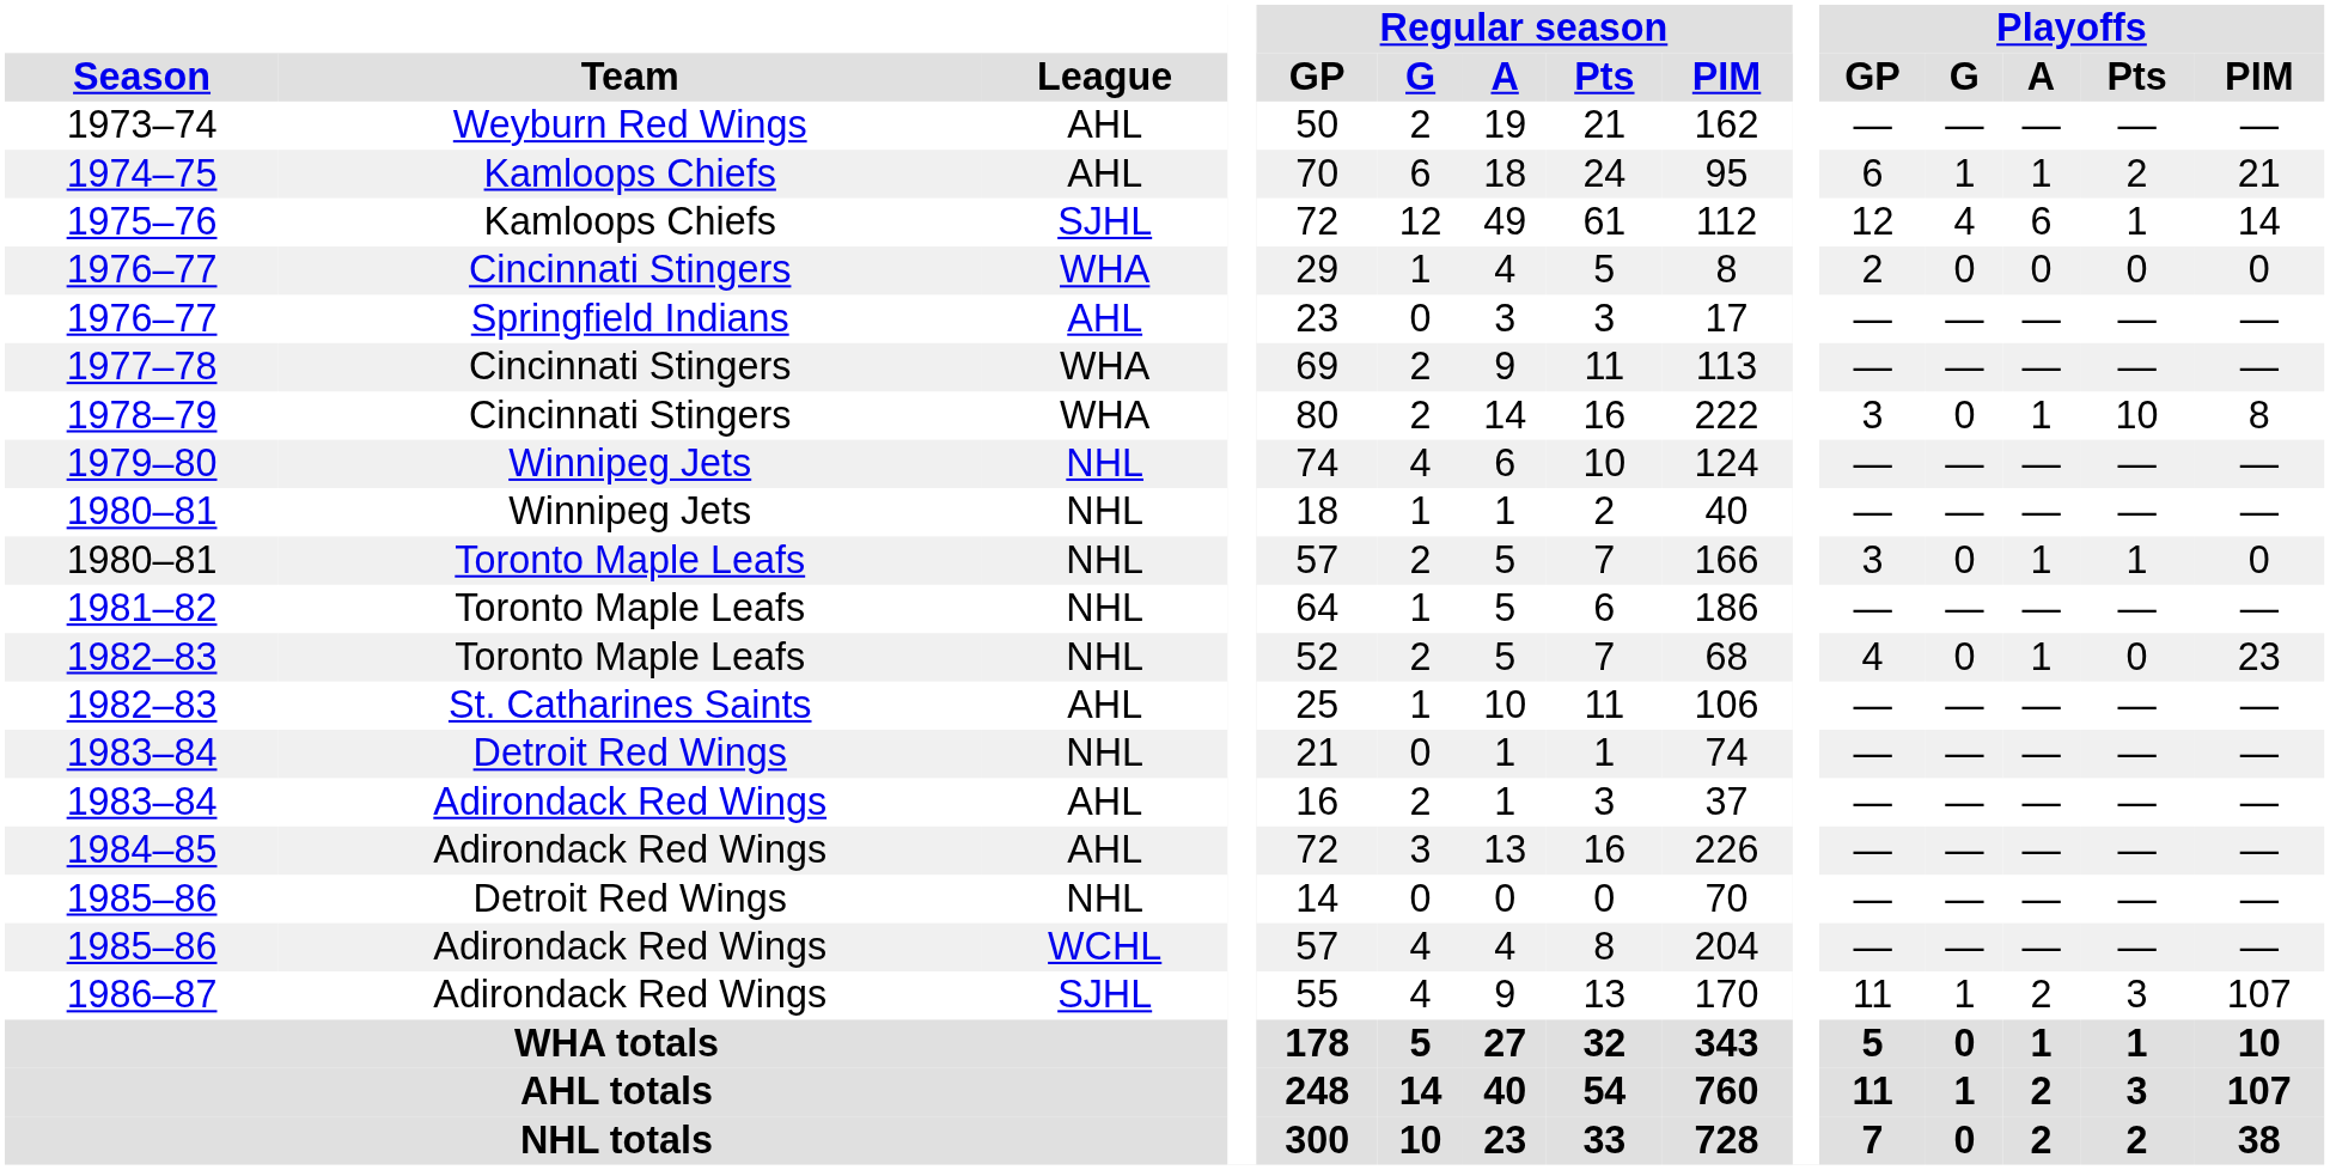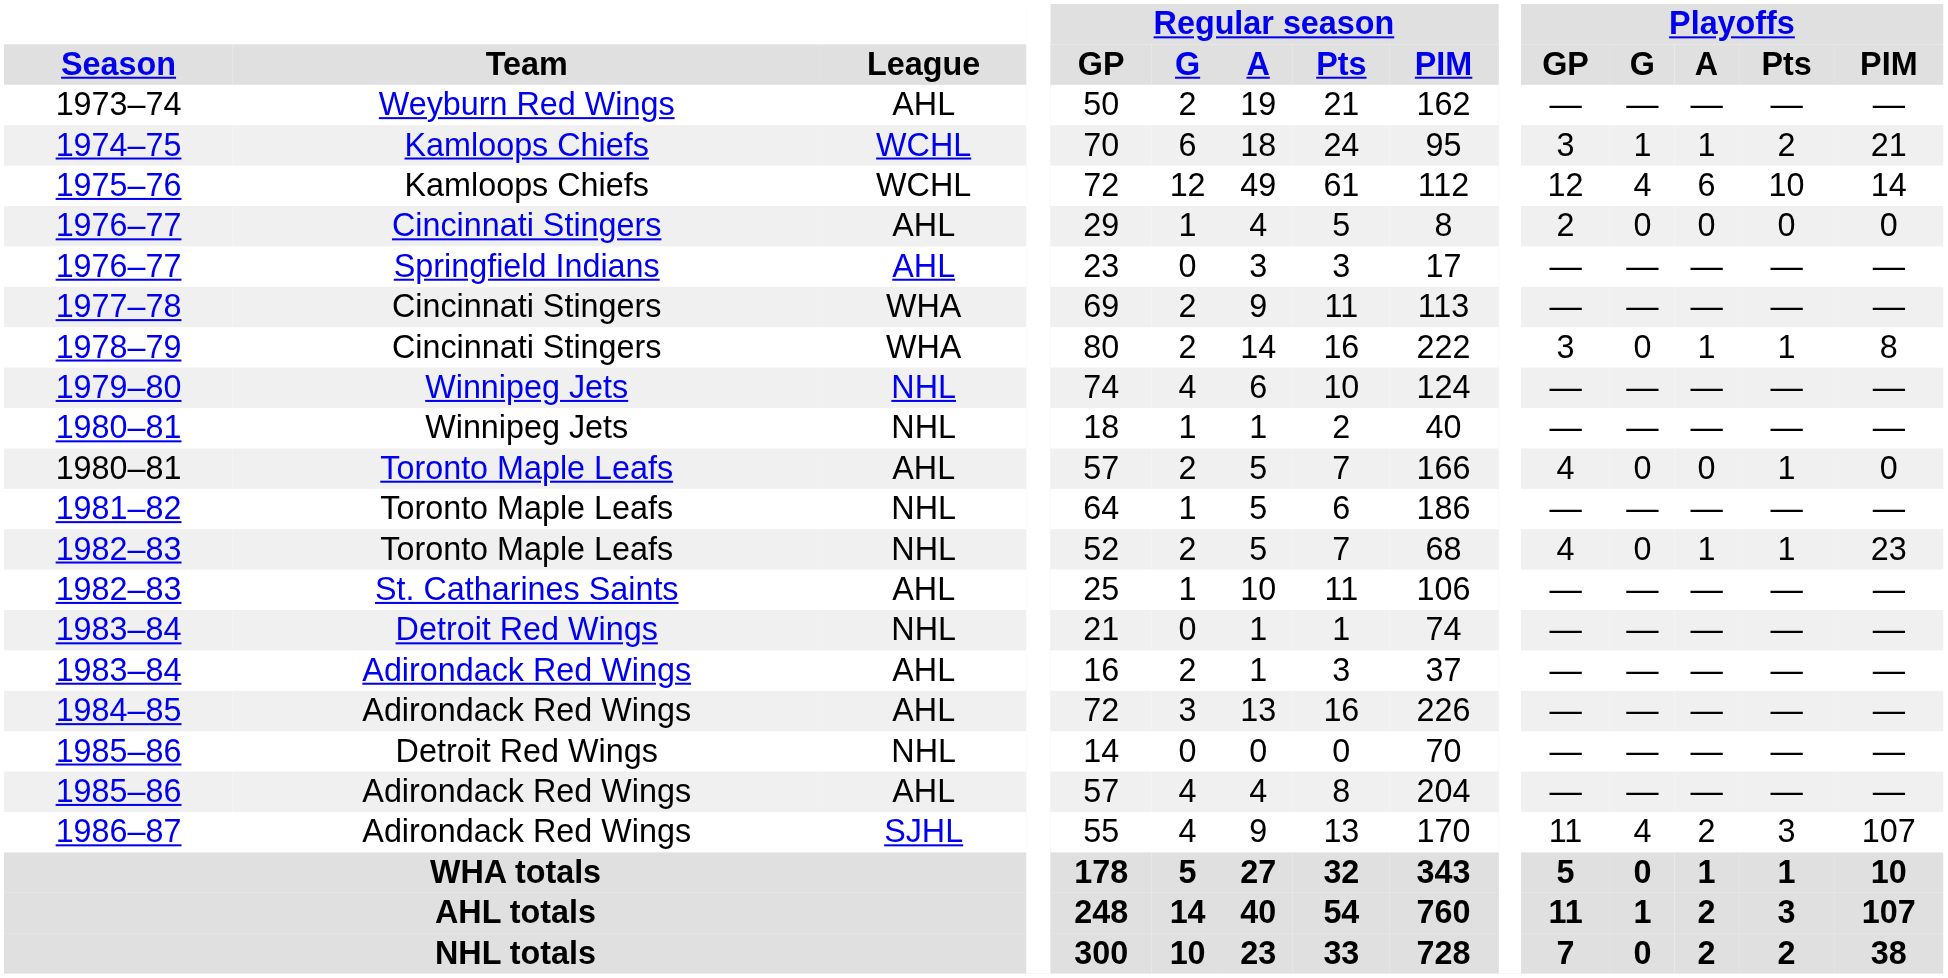1974–75 | League: AHL -> WCHL
1974–75 | Playoffs / GP: 6 -> 3
1975–76 | League: SJHL -> WCHL
1975–76 | Playoffs / Pts: 1 -> 10
1976–77 / Cincinnati Stingers | League: WHA -> AHL
1978–79 | Playoffs / Pts: 10 -> 1
1980–81 / Toronto Maple Leafs | League: NHL -> AHL
1980–81 / Toronto Maple Leafs | Playoffs / GP: 3 -> 4
1980–81 / Toronto Maple Leafs | Playoffs / A: 1 -> 0
1982–83 / Toronto Maple Leafs | Playoffs / Pts: 0 -> 1
1985–86 / Adirondack Red Wings | League: WCHL -> AHL
1986–87 | Playoffs / G: 1 -> 4
